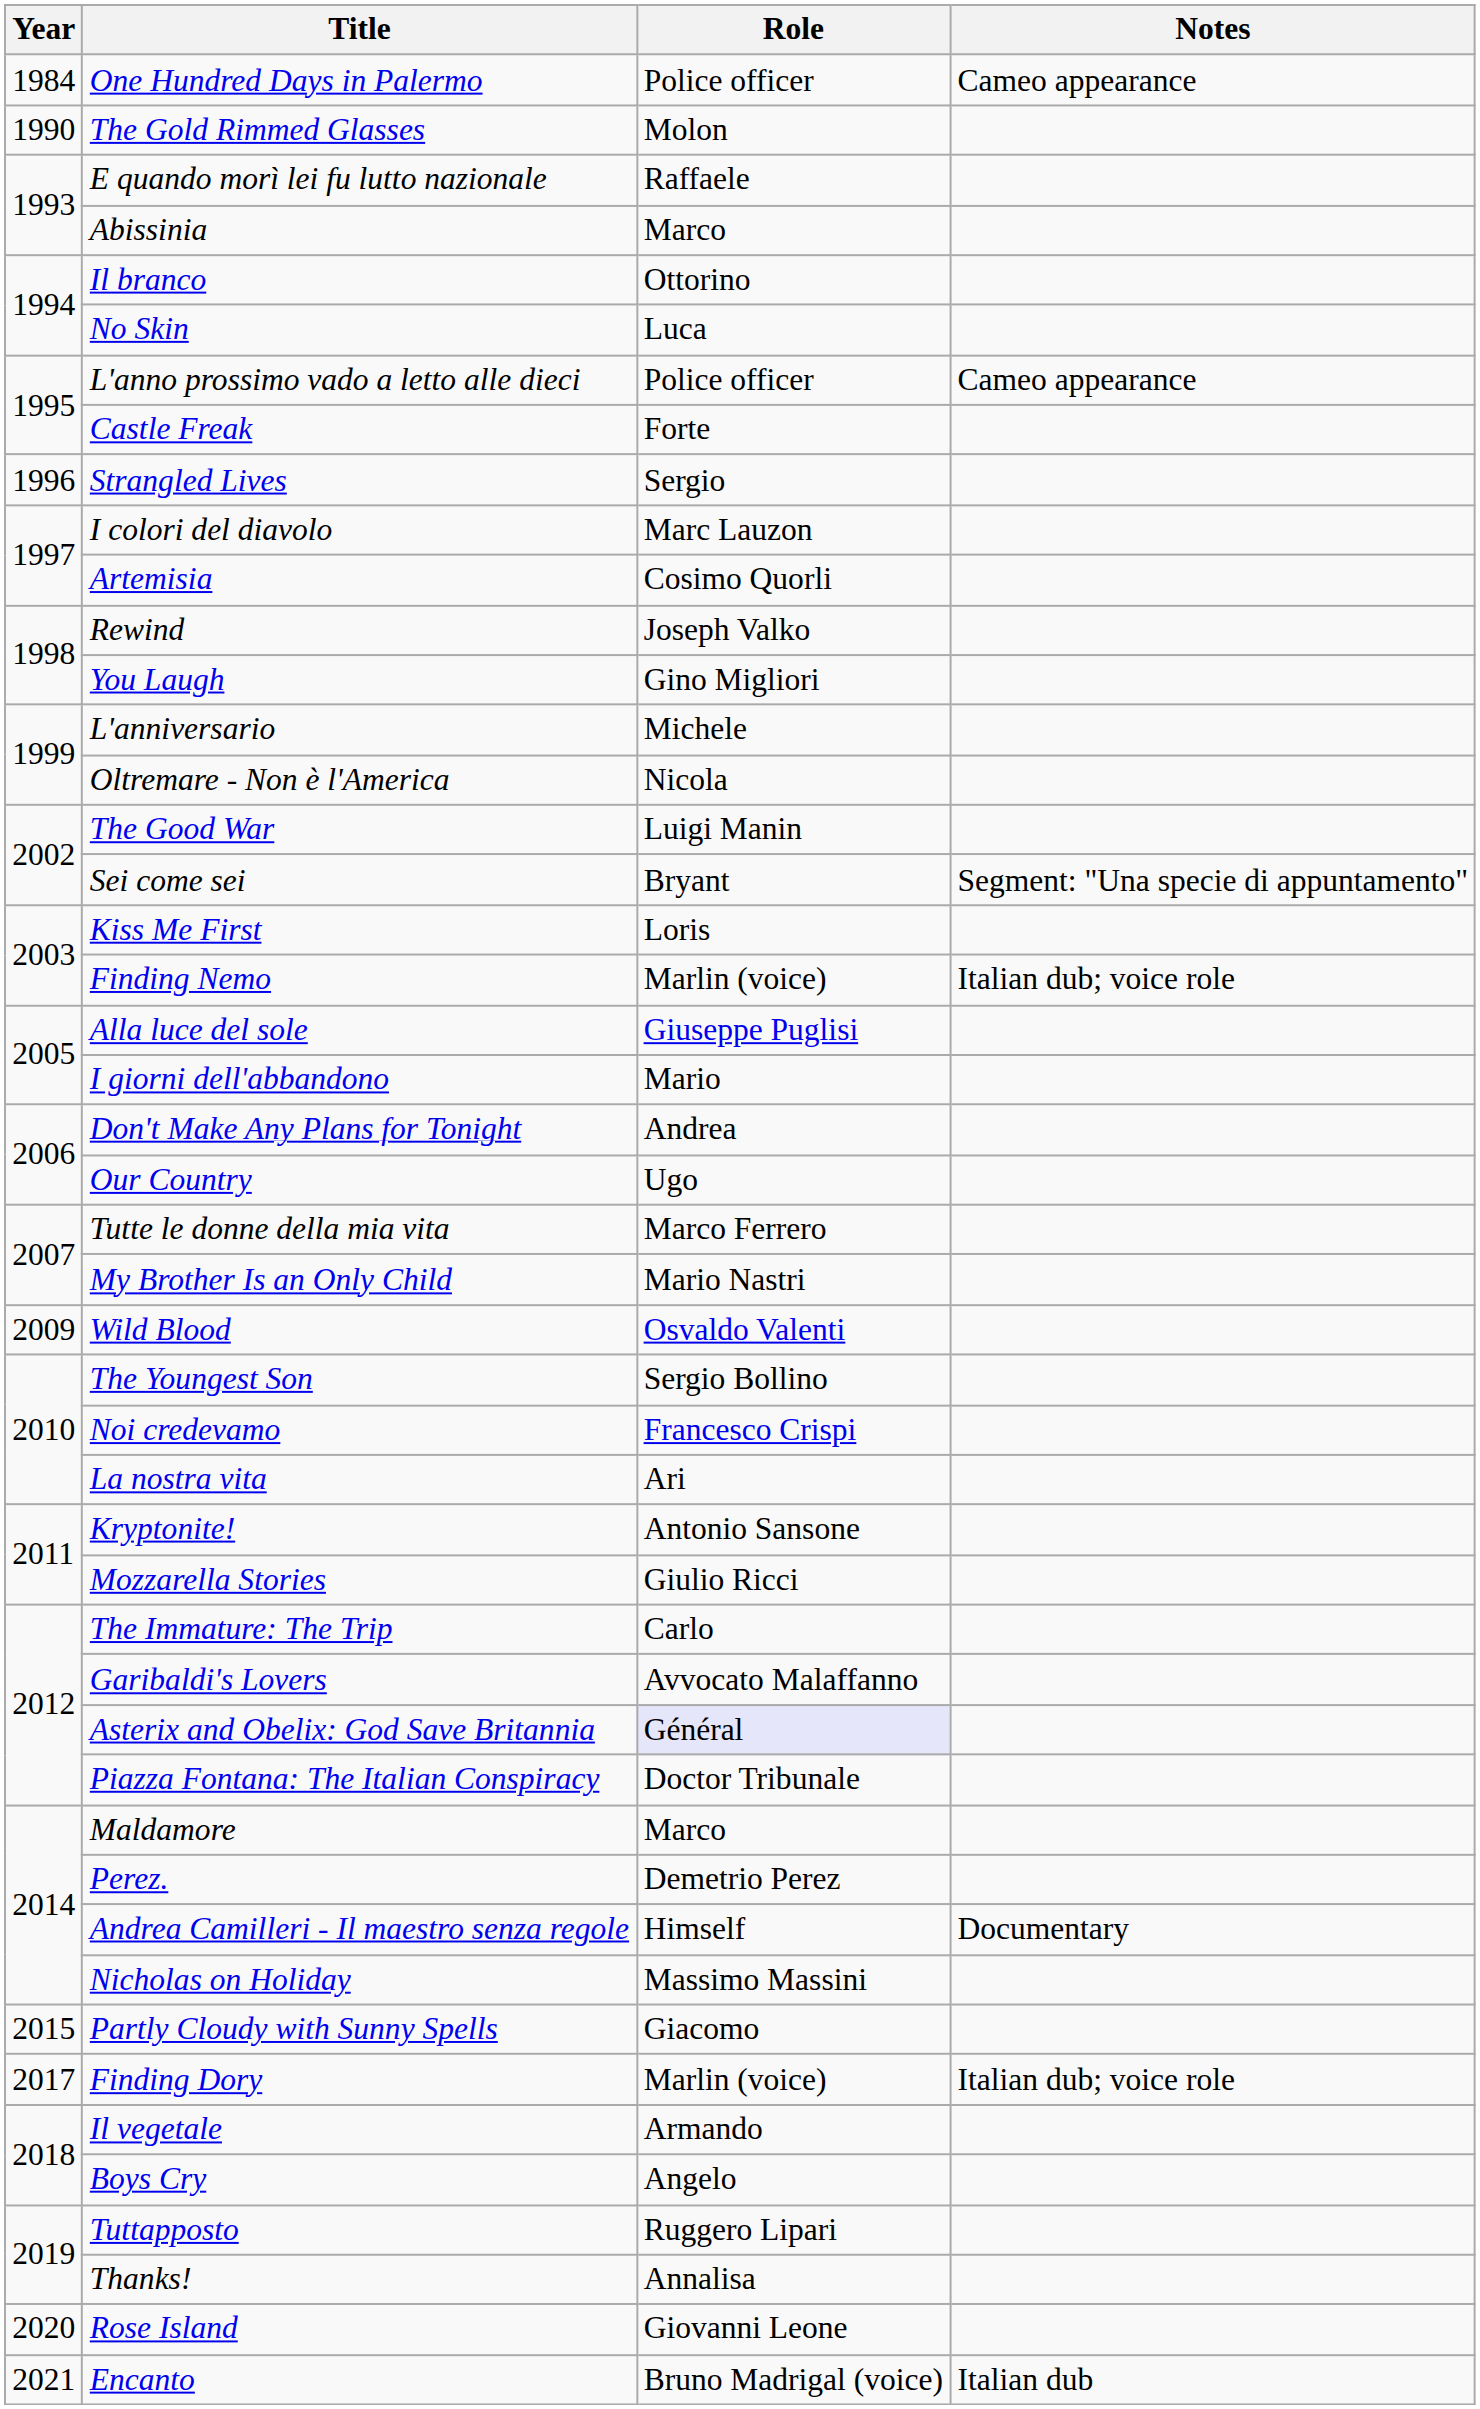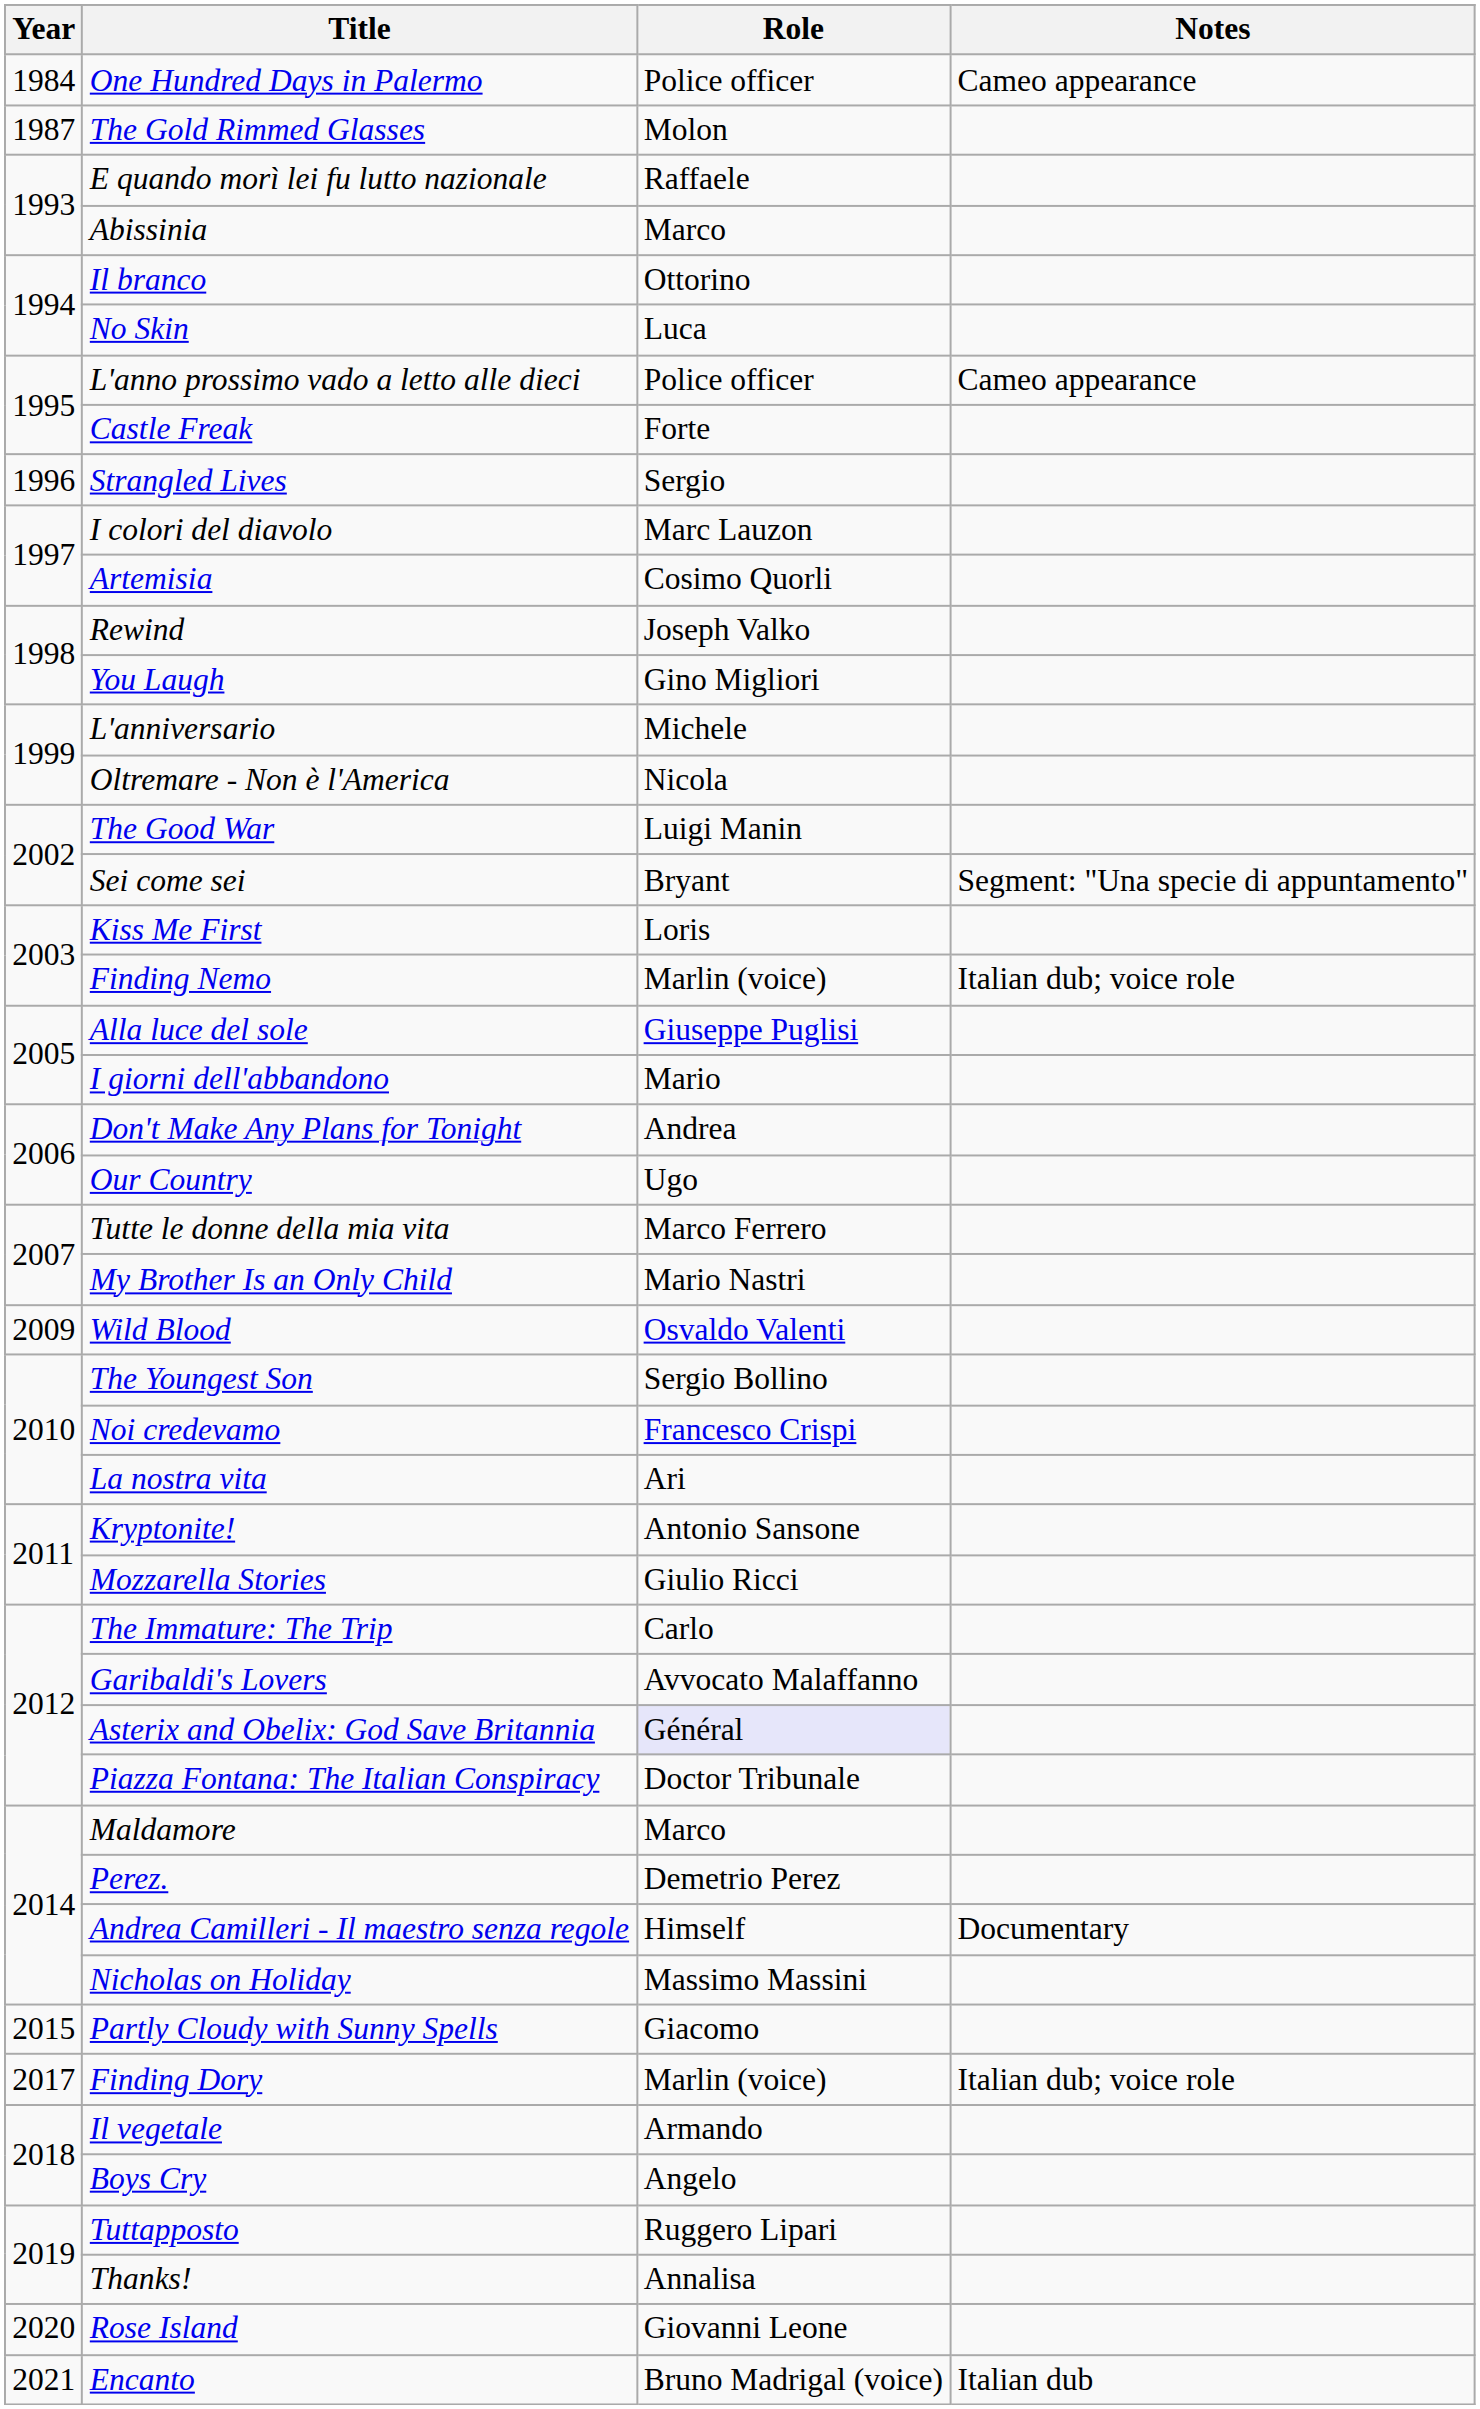The Gold Rimmed Glasses | Year: 1990 -> 1987
